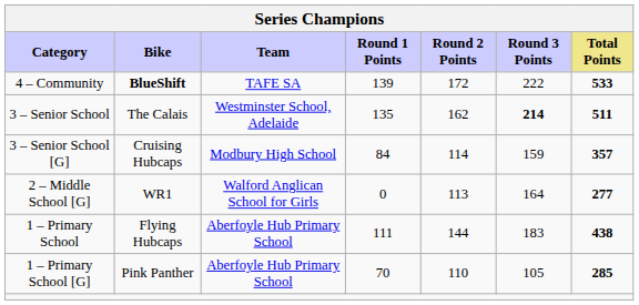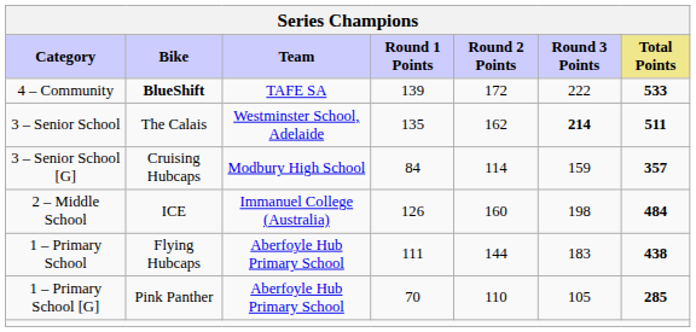+ row: 2 – Middle School | ICE | Immanuel College (Australia) | 126 | 160 | 198 | 484
- row: 2 – Middle School [G] | WR1 | Walford Anglican School for Girls | 0 | 113 | 164 | 277
